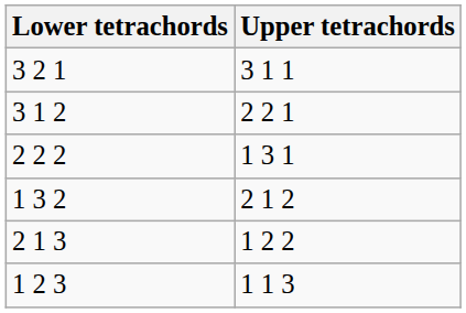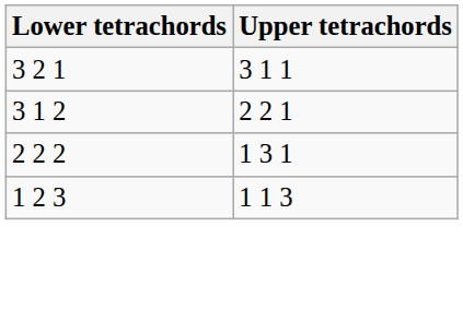- row: 1 3 2 | 2 1 2
- row: 2 1 3 | 1 2 2
